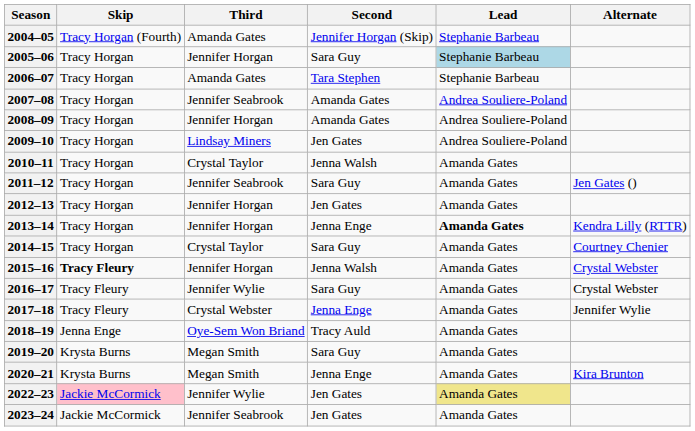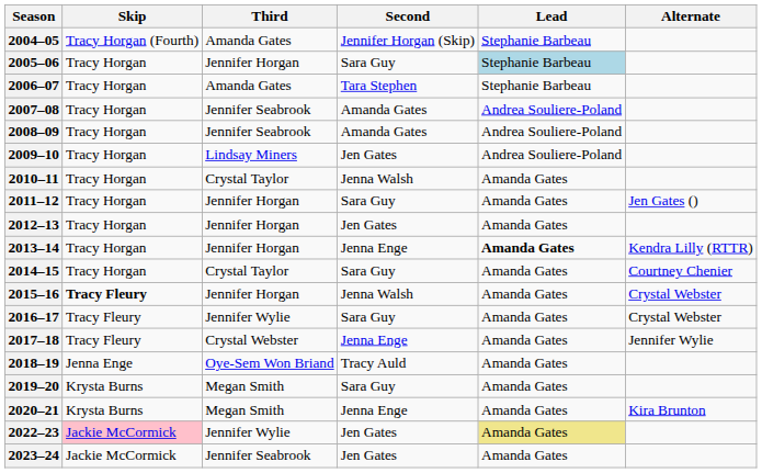2008–09 | Third: Jennifer Horgan -> Jennifer Seabrook
2011–12 | Third: Jennifer Seabrook -> Jennifer Horgan
